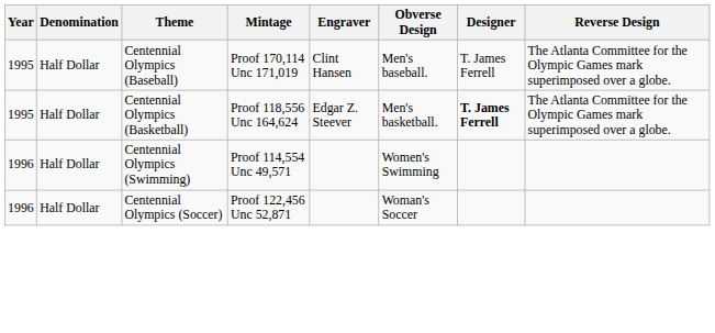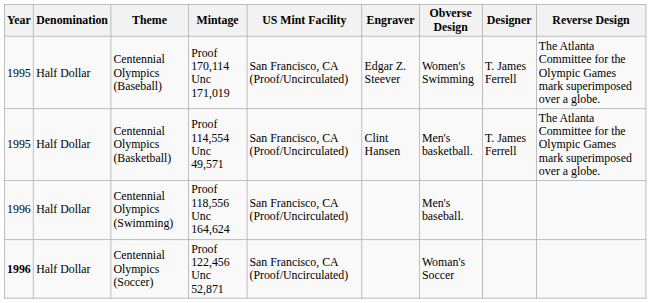+ column: US Mint Facility | San Francisco, CA (Proof/Uncirculated) | San Francisco, CA (Proof/Uncirculated) | San Francisco, CA (Proof/Uncirculated) | San Francisco, CA (Proof/Uncirculated)
Centennial Olympics (Baseball) | Engraver: Clint Hansen -> Edgar Z. Steever
Centennial Olympics (Baseball) | Obverse Design: Men's baseball. -> Women's Swimming
Centennial Olympics (Basketball) | Mintage: Proof 118,556 Unc 164,624 -> Proof 114,554 Unc 49,571
Centennial Olympics (Basketball) | Engraver: Edgar Z. Steever -> Clint Hansen
Centennial Olympics (Basketball) | Designer: bold -> normal
Centennial Olympics (Swimming) | Mintage: Proof 114,554 Unc 49,571 -> Proof 118,556 Unc 164,624
Centennial Olympics (Swimming) | Obverse Design: Women's Swimming -> Men's baseball.
Centennial Olympics (Soccer) | Year: normal -> bold
